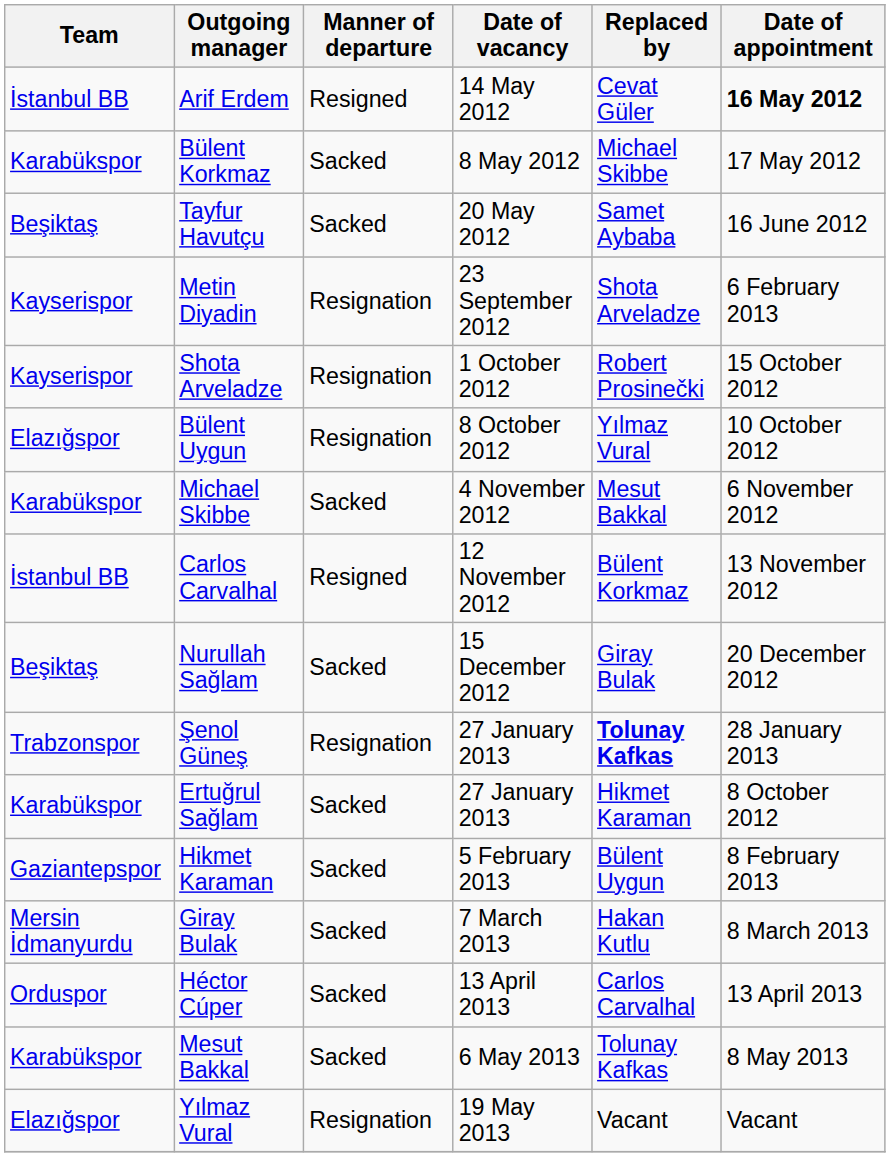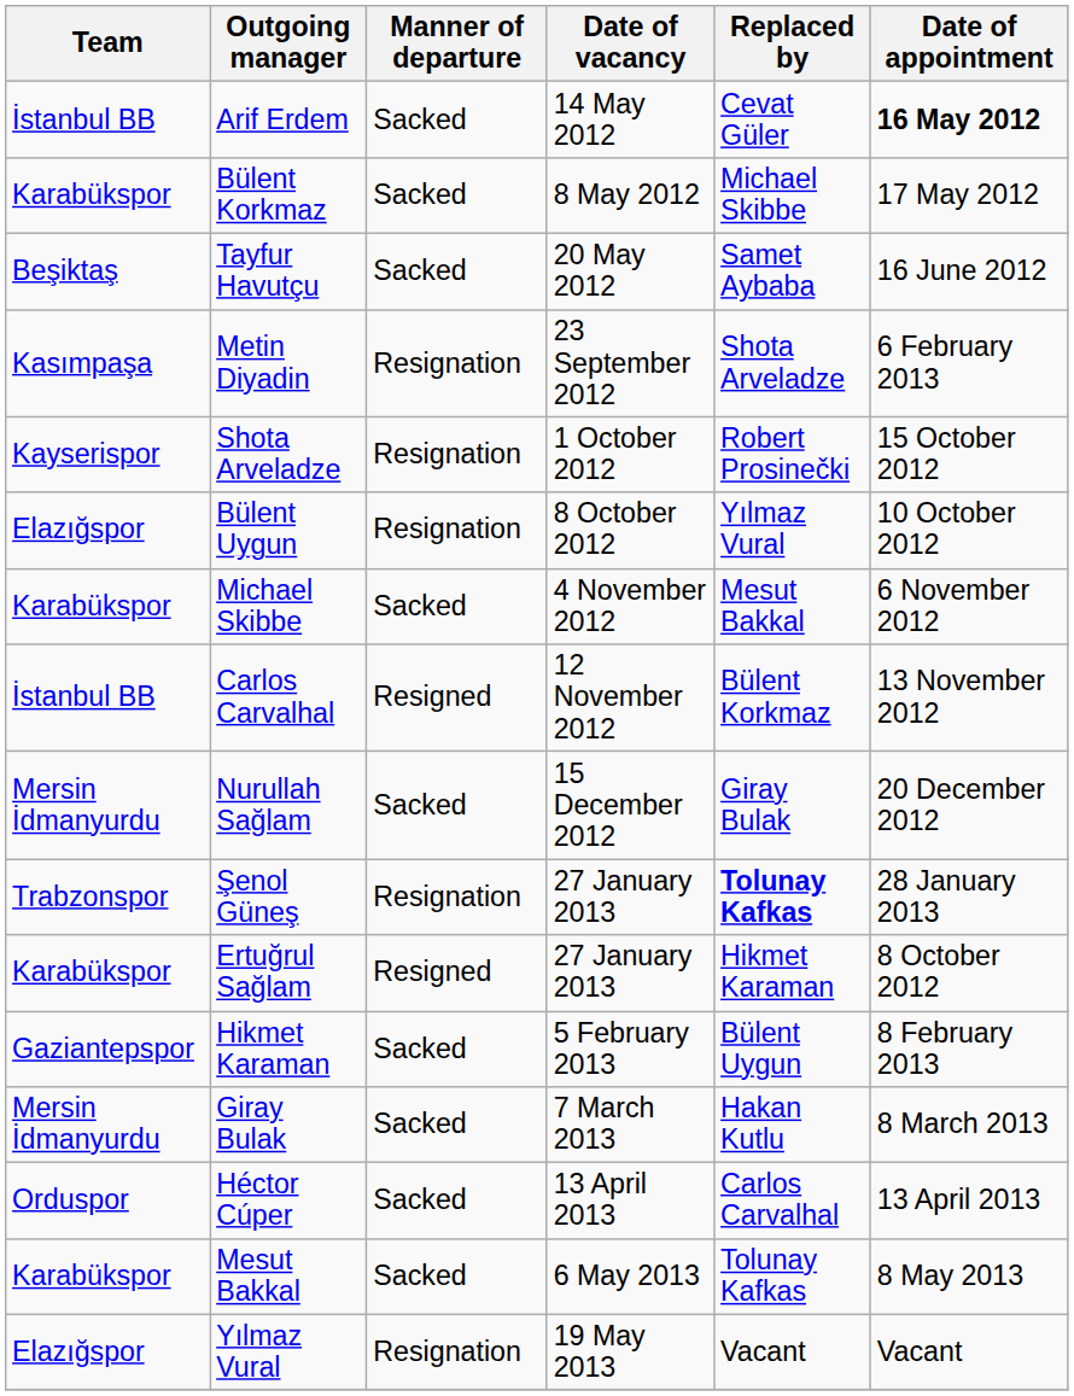Arif Erdem | Manner of departure: Resigned -> Sacked
Metin Diyadin | Team: Kayserispor -> Kasımpaşa
Nurullah Sağlam | Team: Beşiktaş -> Mersin İdmanyurdu
Ertuğrul Sağlam | Manner of departure: Sacked -> Resigned
